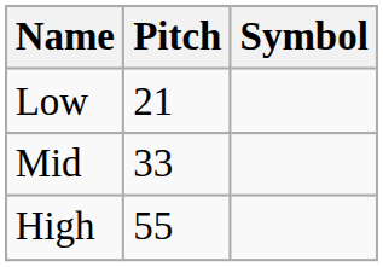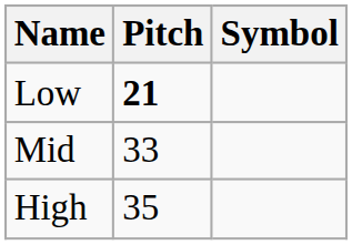Low | Pitch: normal -> bold
High | Pitch: 55 -> 35
